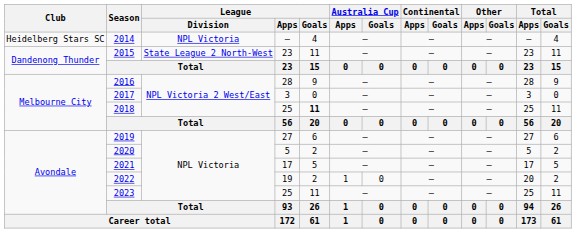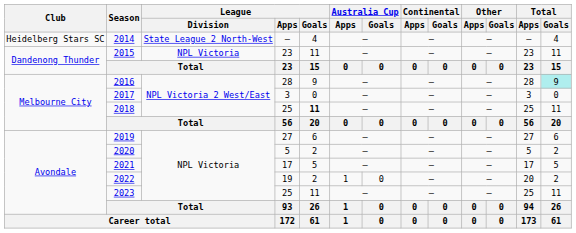2014 | League / Division: NPL Victoria -> State League 2 North-West
2015 | League / Division: State League 2 North-West -> NPL Victoria
2016 | Total / Goals: no background -> paleturquoise background
